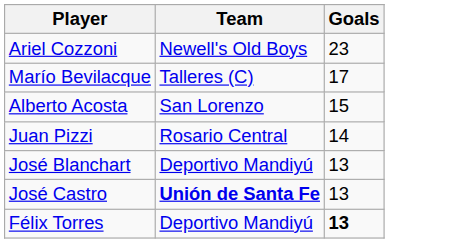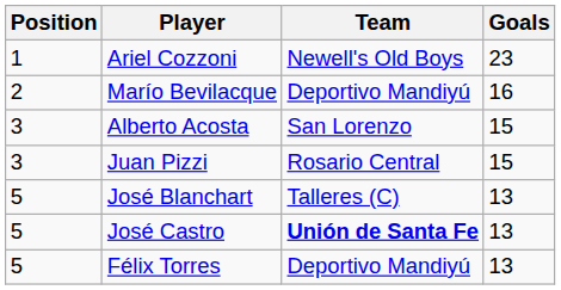+ column: Position | 1 | 2 | 3 | 3 | 5 | 5 | 5
Marío Bevilacque | Team: Talleres (C) -> Deportivo Mandiyú
Marío Bevilacque | Goals: 17 -> 16
Juan Pizzi | Goals: 14 -> 15
José Blanchart | Team: Deportivo Mandiyú -> Talleres (C)
Félix Torres | Goals: bold -> normal
